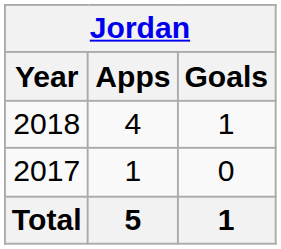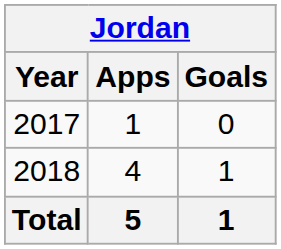rows swapped: 2017 <-> 2018
